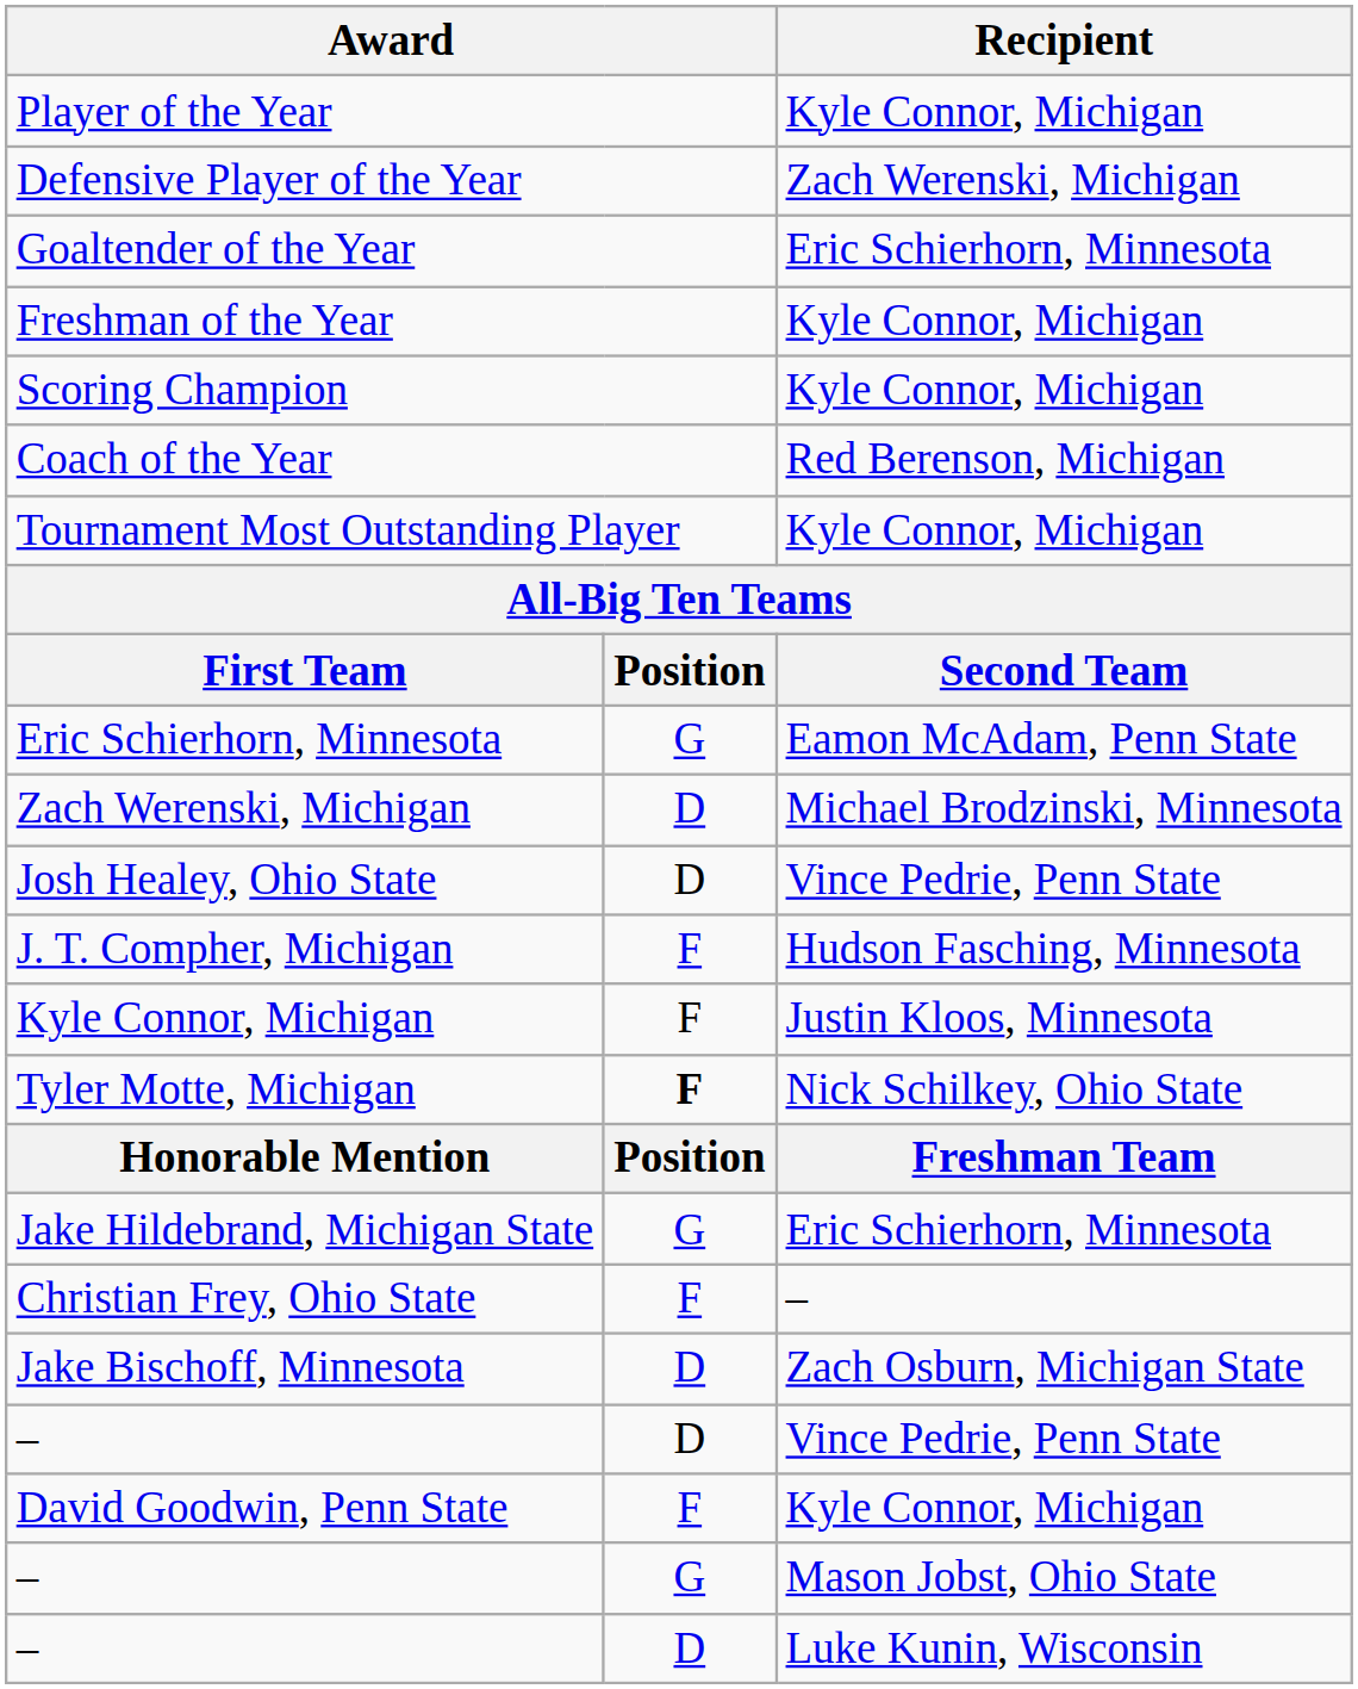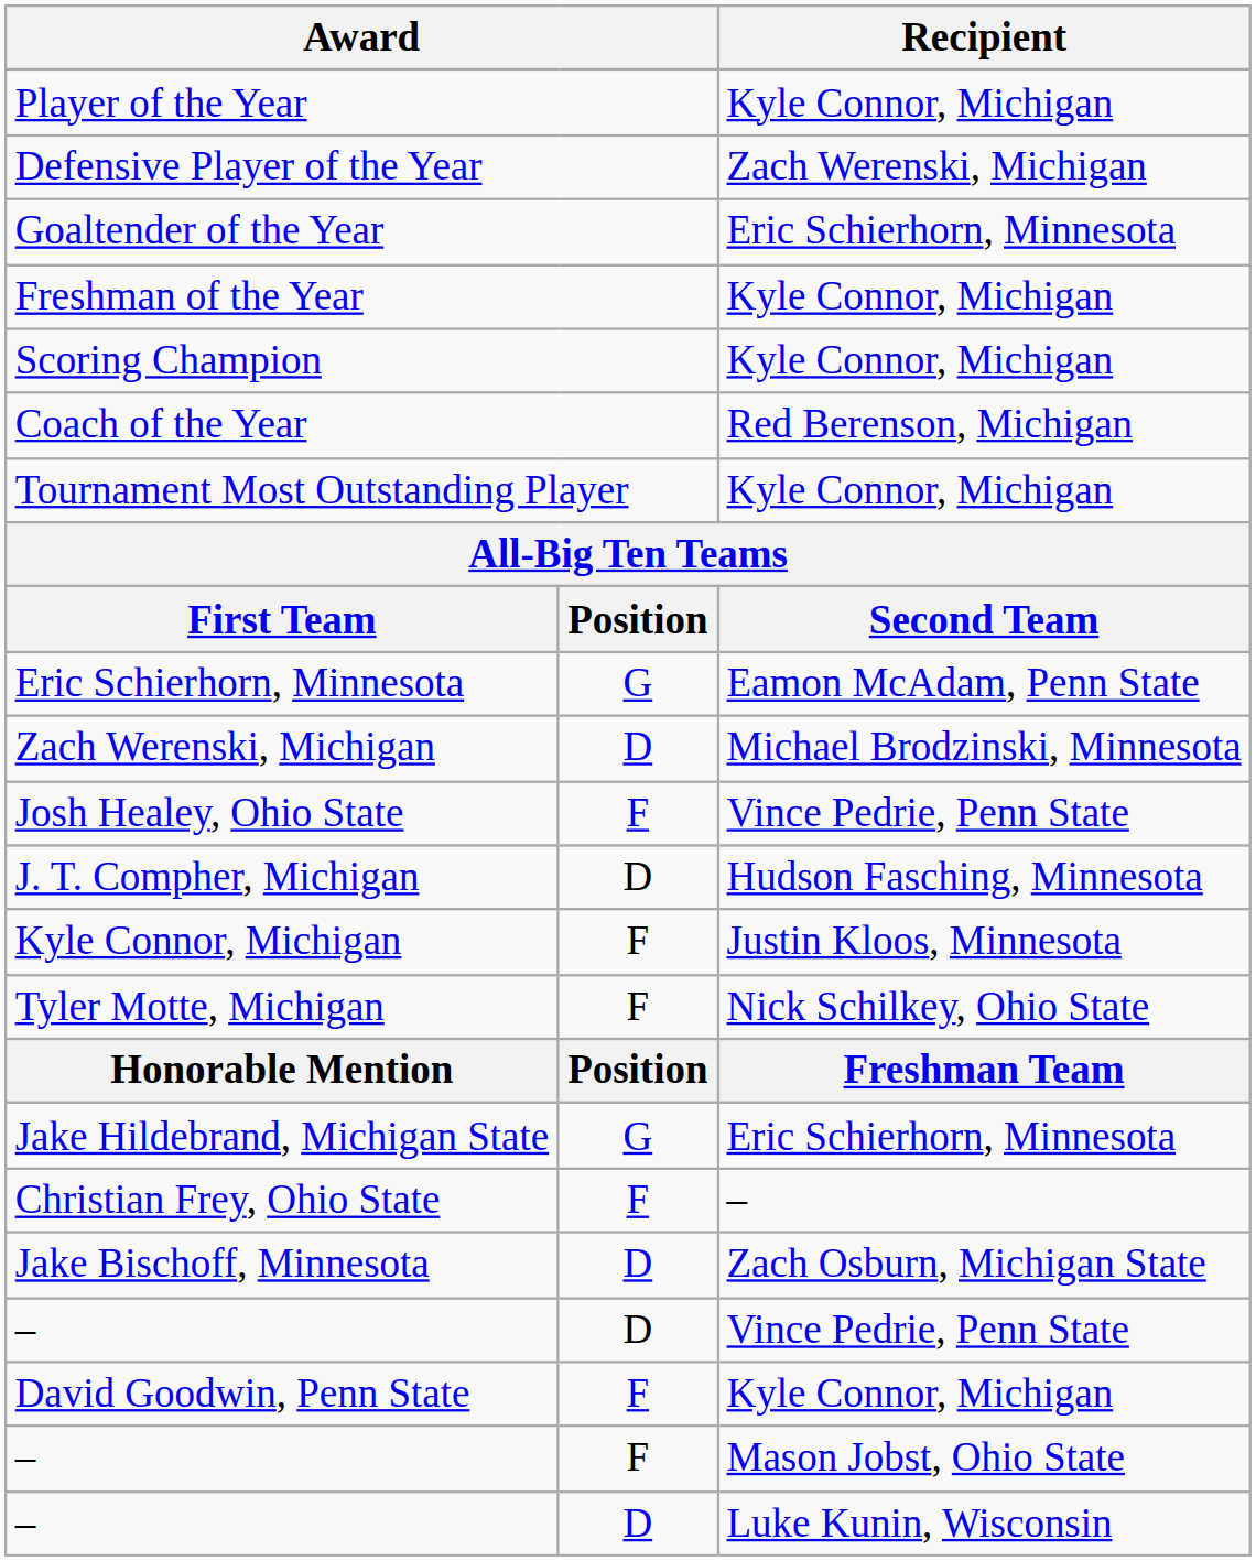Josh Healey, Ohio State | column 2: D -> F
J. T. Compher, Michigan | column 2: F -> D
Tyler Motte, Michigan | column 2: bold -> normal
– / Mason Jobst, Ohio State | column 2: G -> F
